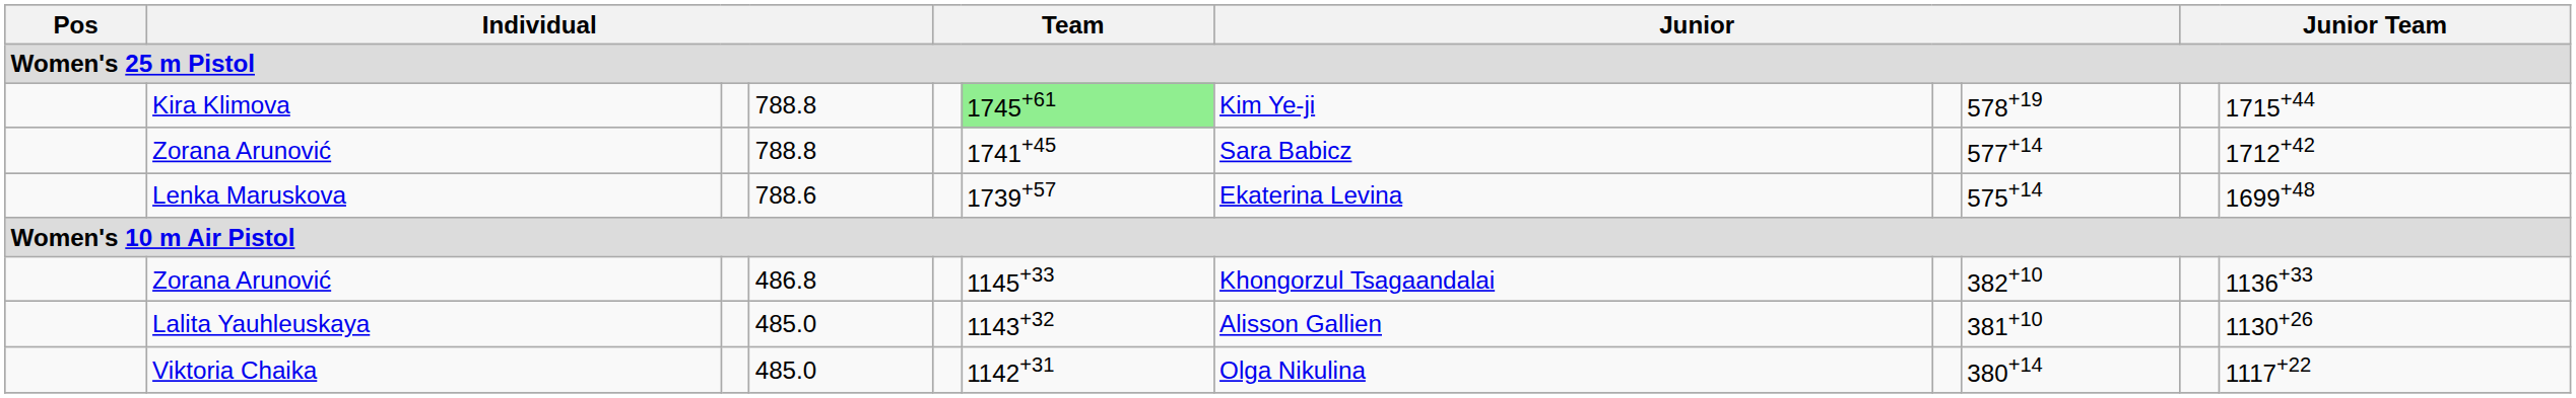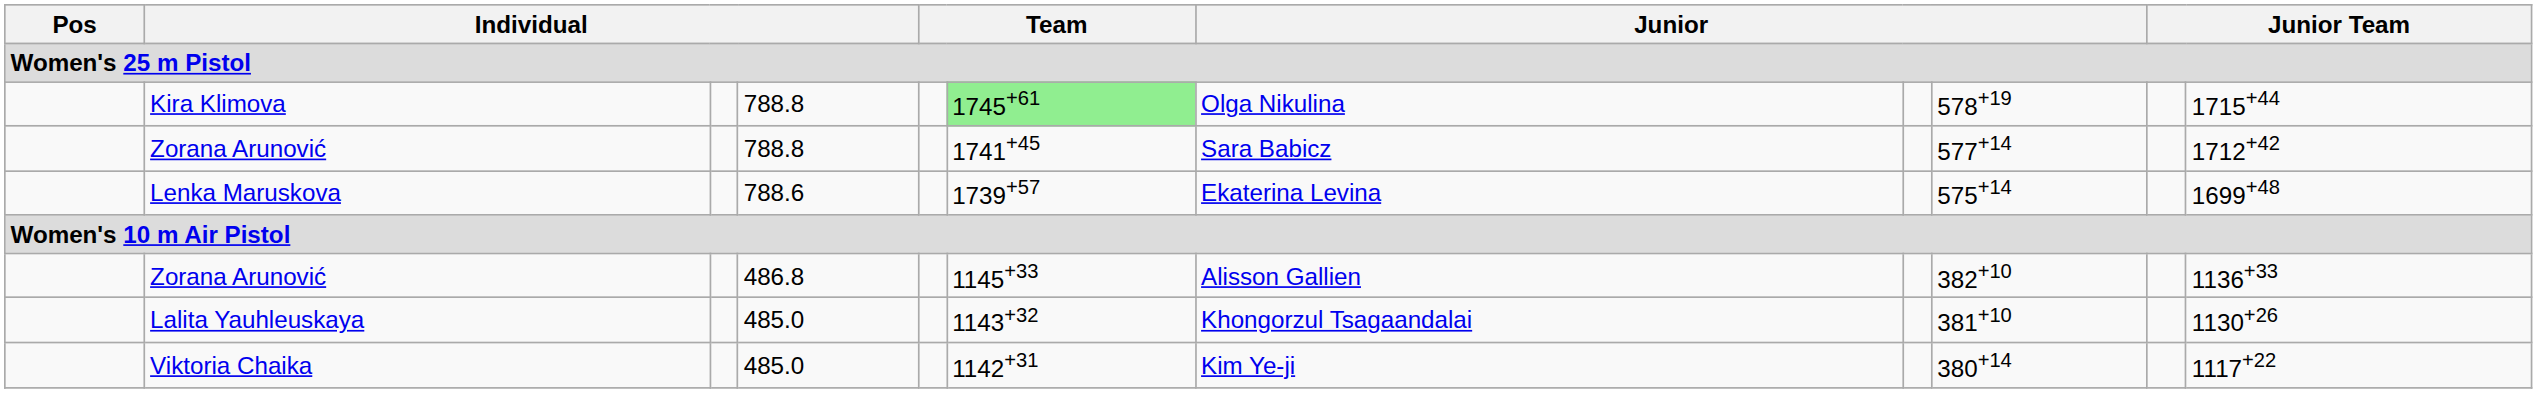Kira Klimova | column 7: Kim Ye-ji -> Olga Nikulina
Zorana Arunović / 486.8 | column 7: Khongorzul Tsagaandalai -> Alisson Gallien
Lalita Yauhleuskaya | column 7: Alisson Gallien -> Khongorzul Tsagaandalai
Viktoria Chaika | column 7: Olga Nikulina -> Kim Ye-ji
